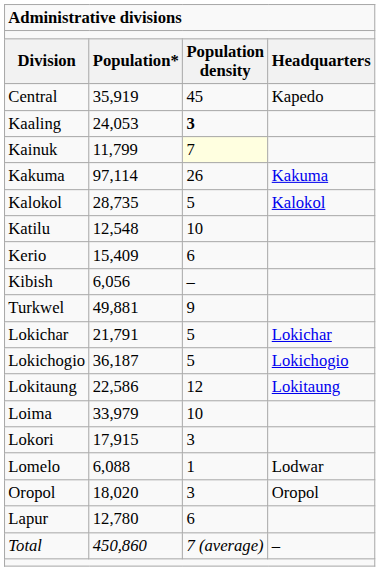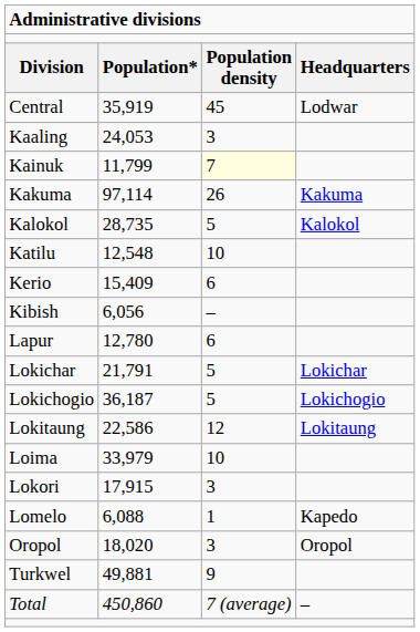Central | column 4: Kapedo -> Lodwar
Kaaling | column 3: bold -> normal
rows swapped: Lapur <-> Turkwel
Lomelo | column 4: Lodwar -> Kapedo
